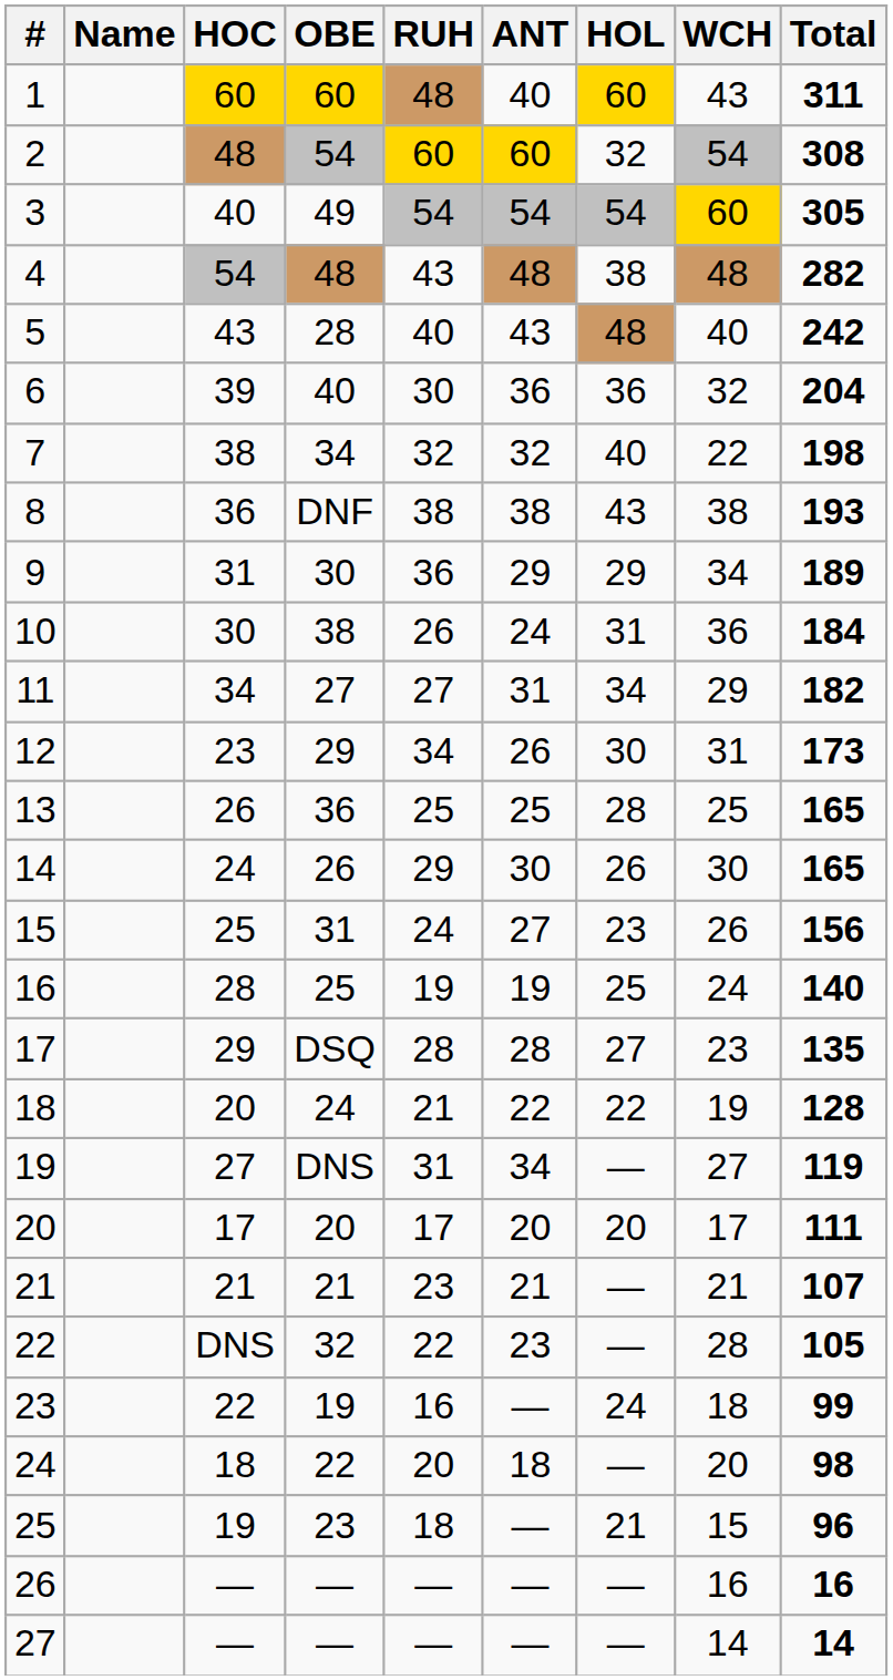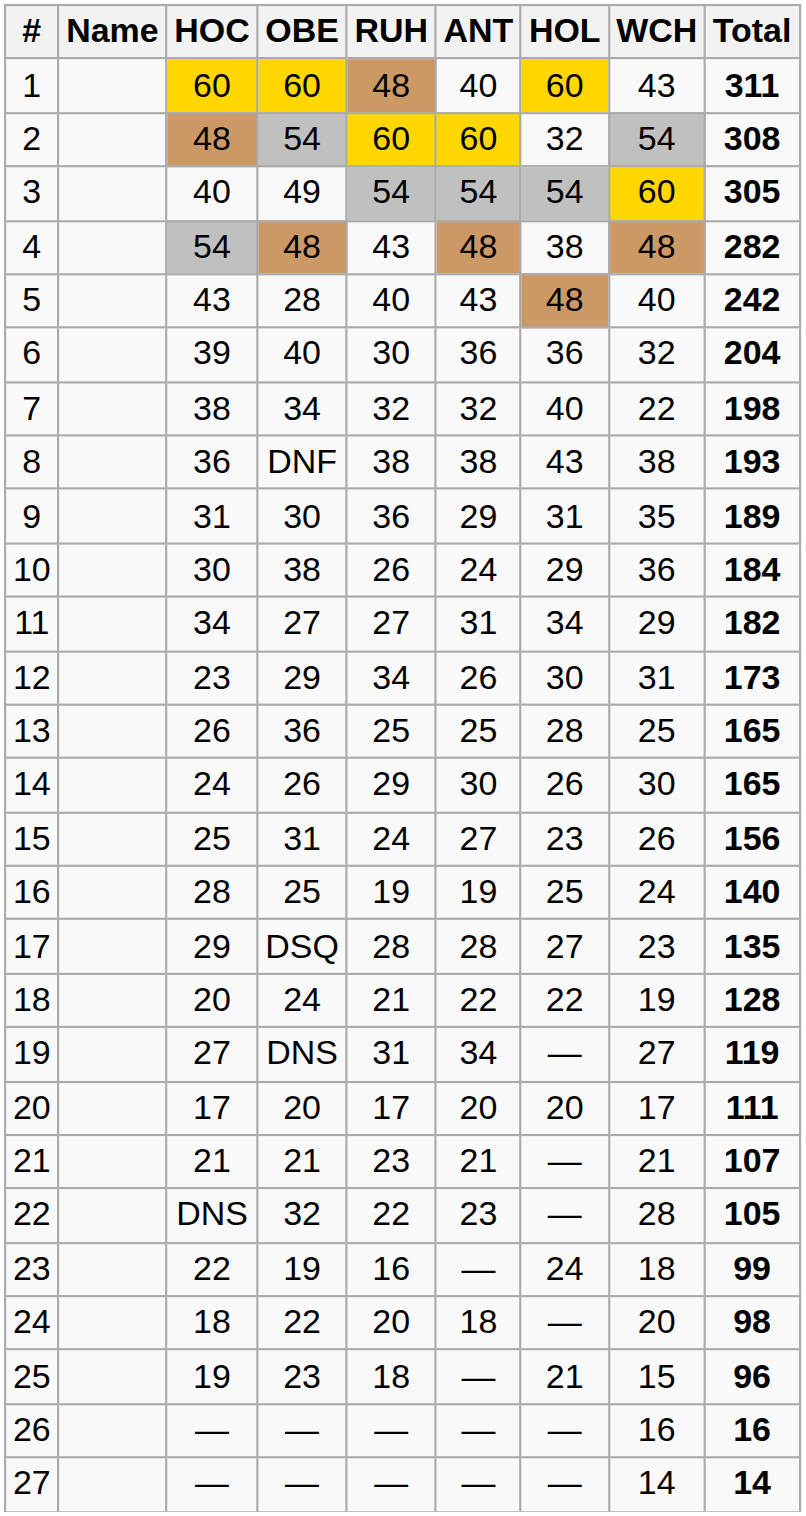9 | HOL: 29 -> 31
9 | WCH: 34 -> 35
10 | HOL: 31 -> 29
